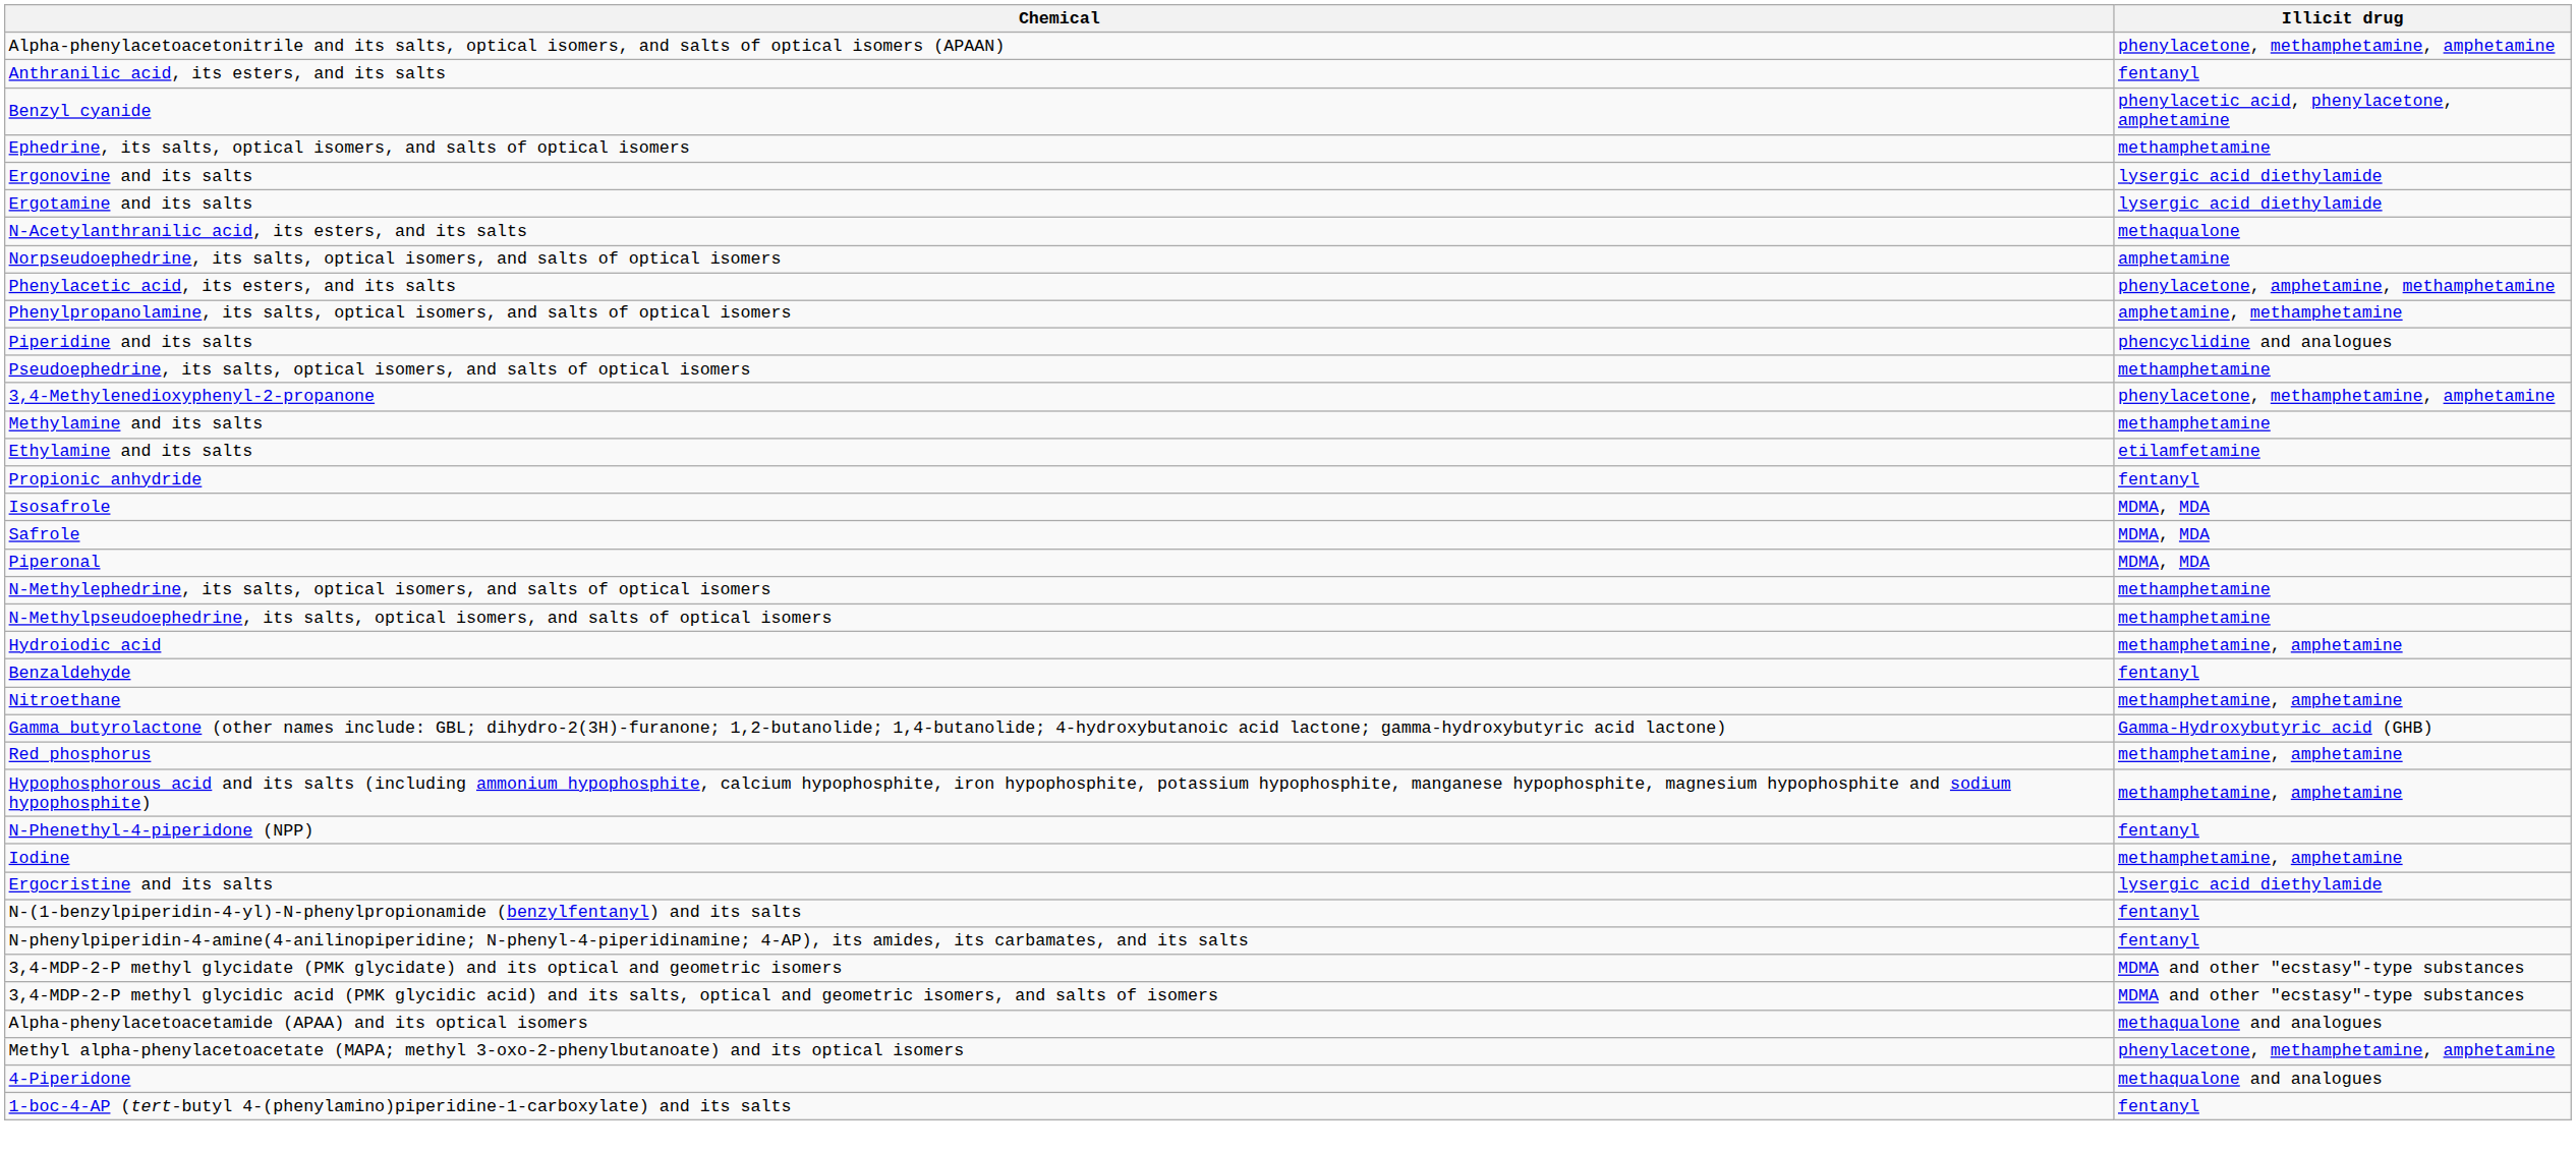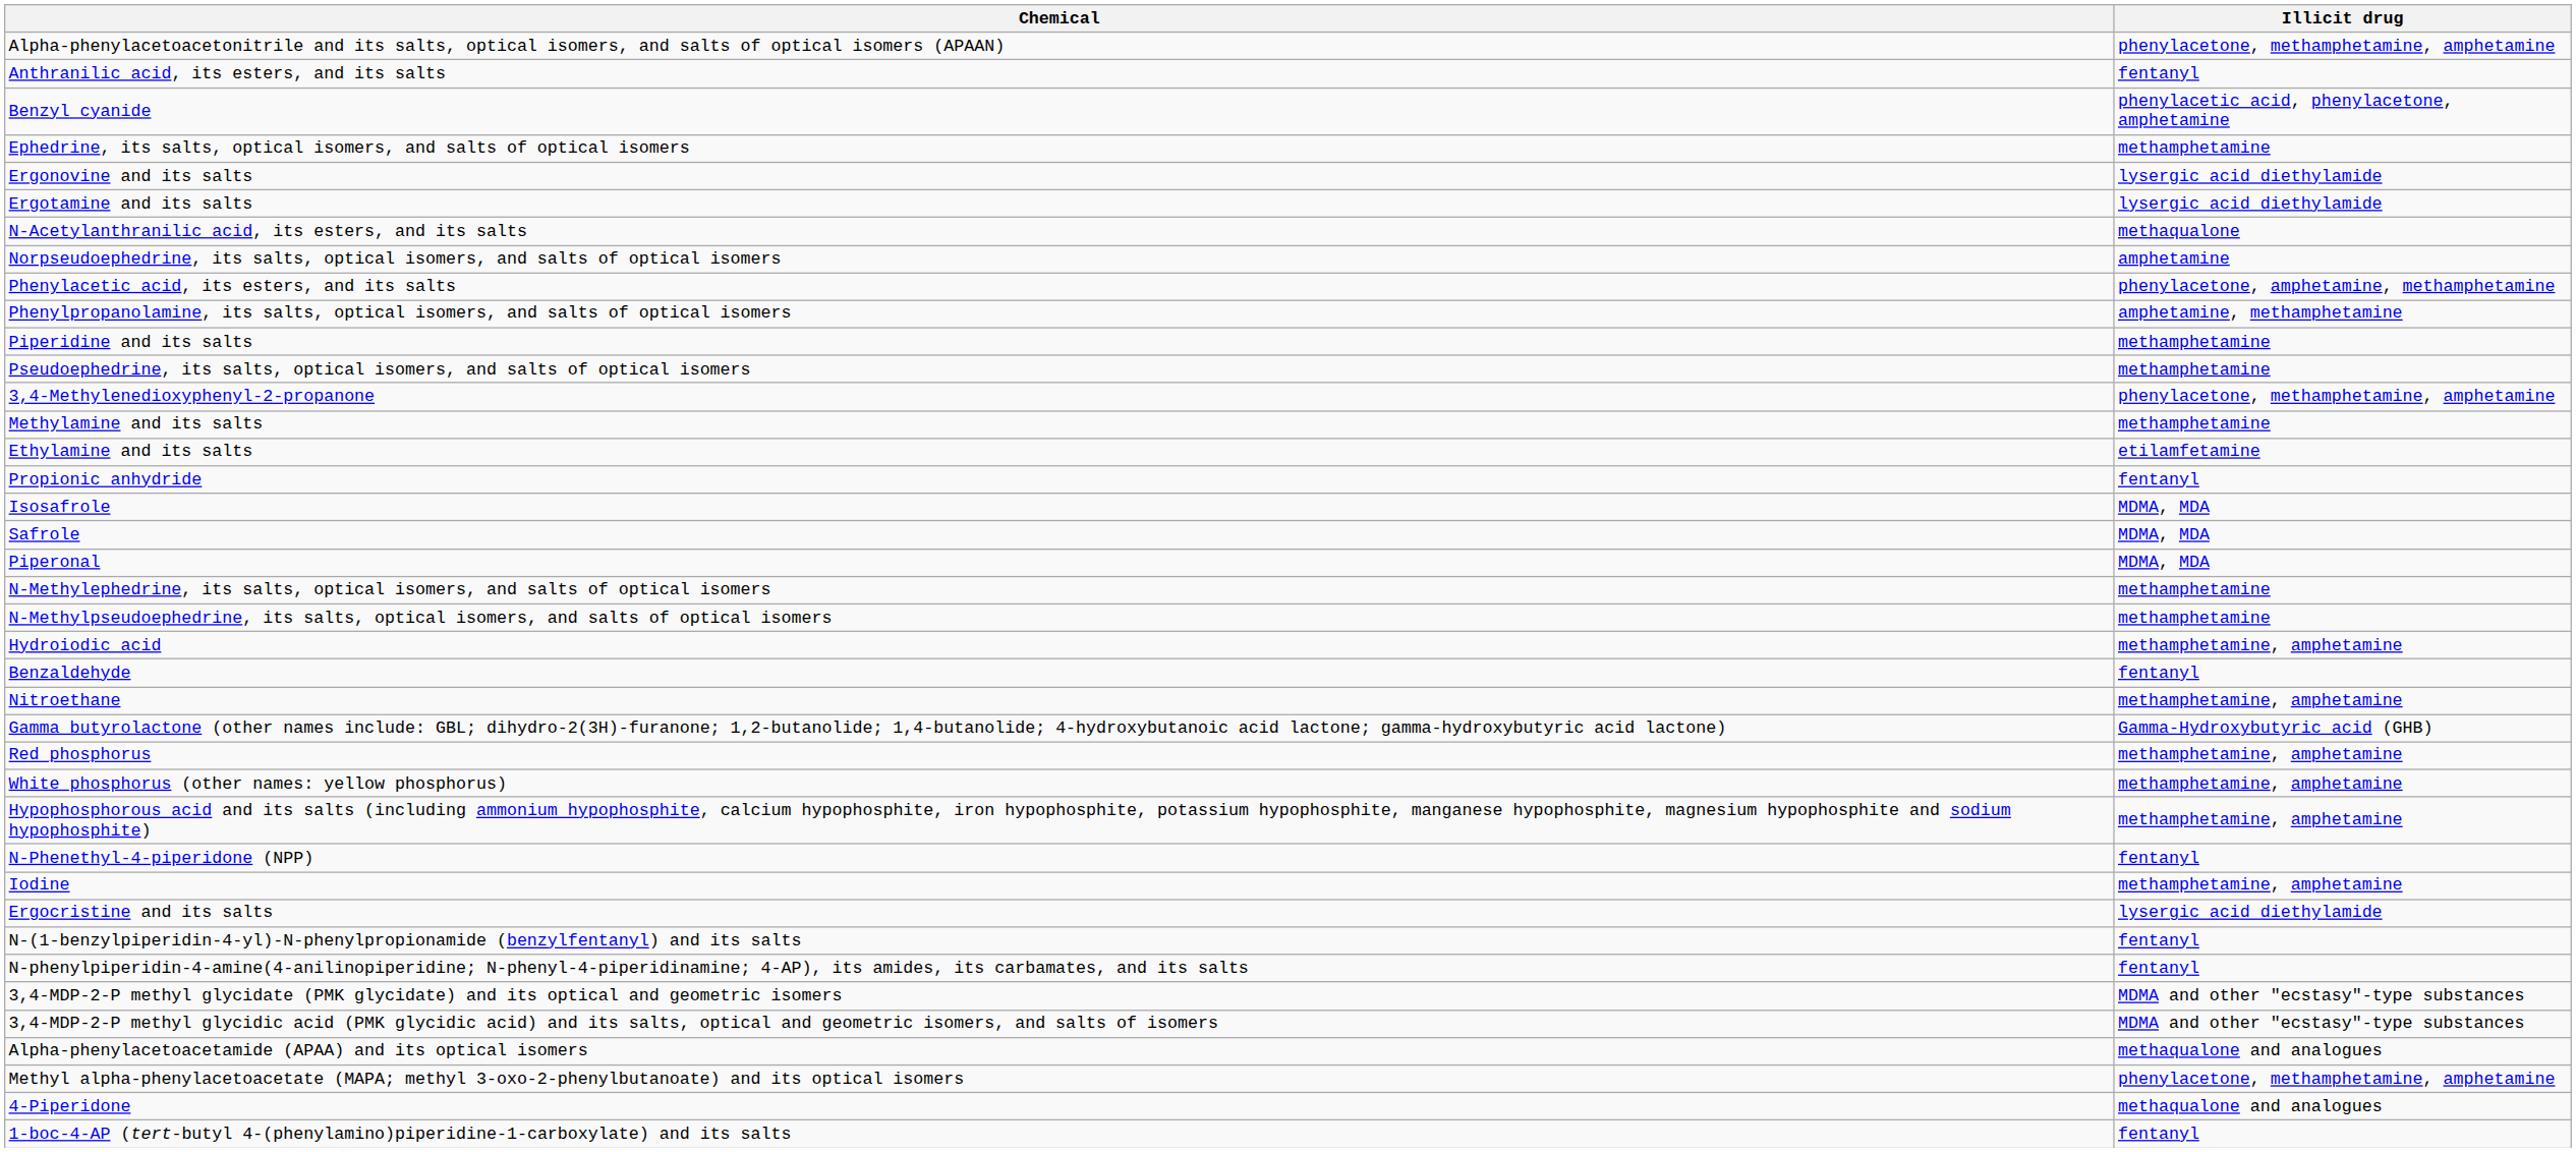Piperidine and its salts | Illicit drug: phencyclidine and analogues -> methamphetamine
+ row: White phosphorus (other names: yellow phosphorus) | methamphetamine, amphetamine
